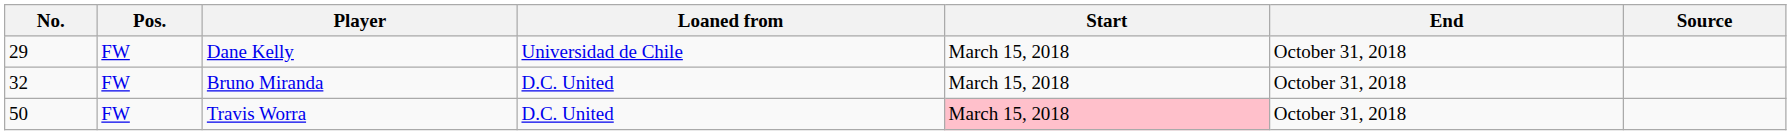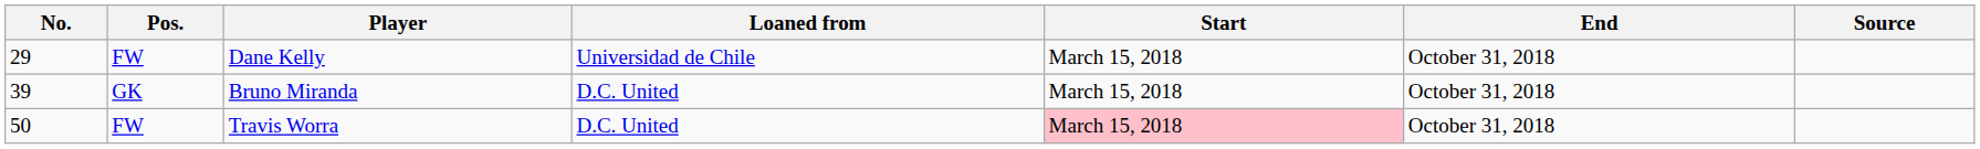Bruno Miranda | No.: 32 -> 39
Bruno Miranda | Pos.: FW -> GK
